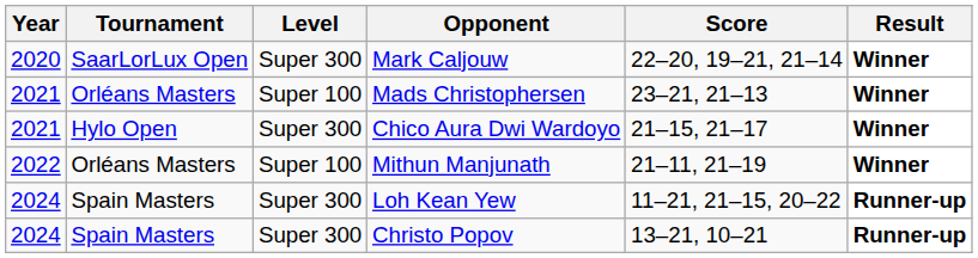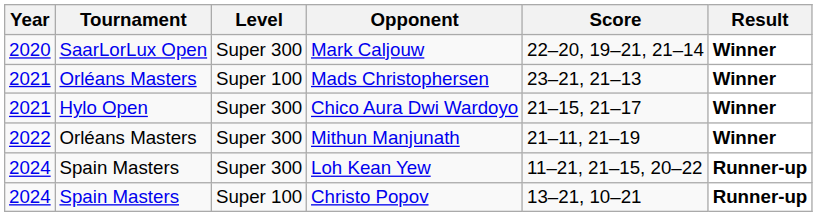Mithun Manjunath | Level: Super 100 -> Super 300
Christo Popov | Level: Super 300 -> Super 100
